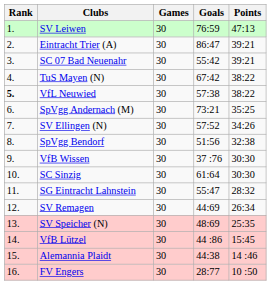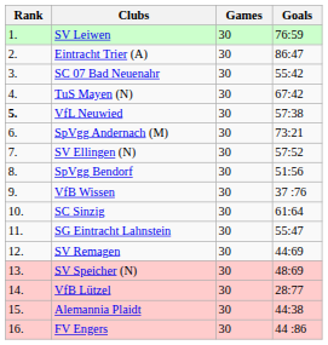- column: Points | 47:13 | 39:21 | 39:21 | 38:22 | 38:22 | 35:25 | 34:26 | 32:38 | 30:30 | 30:30 | 28:32 | 26:34 | 25:35 | 15:45 | 14 :46 | 10 :50
VfB Lützel | Goals: 44 :86 -> 28:77
FV Engers | Goals: 28:77 -> 44 :86
